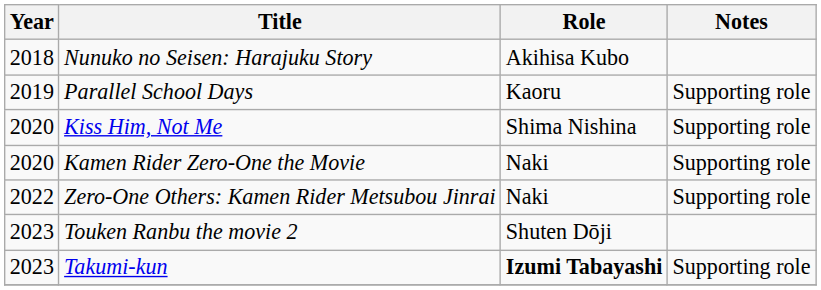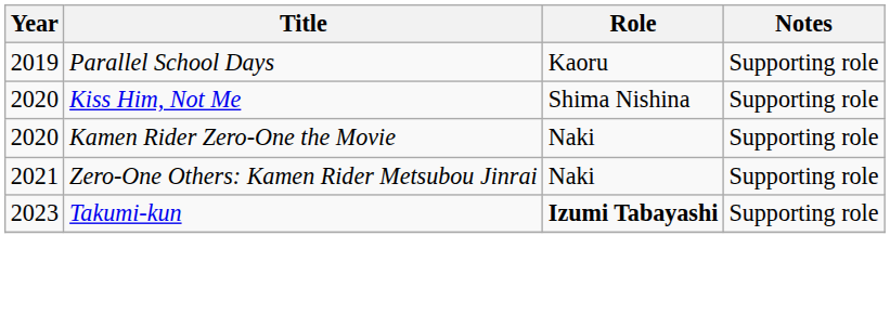- row: 2018 | Nunuko no Seisen: Harajuku Story | Akihisa Kubo
Zero-One Others: Kamen Rider Metsubou Jinrai | Year: 2022 -> 2021
- row: 2023 | Touken Ranbu the movie 2 | Shuten Dōji
